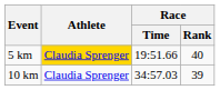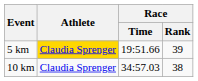5 km | Race / Rank: 40 -> 39
10 km | Race / Rank: 39 -> 38
